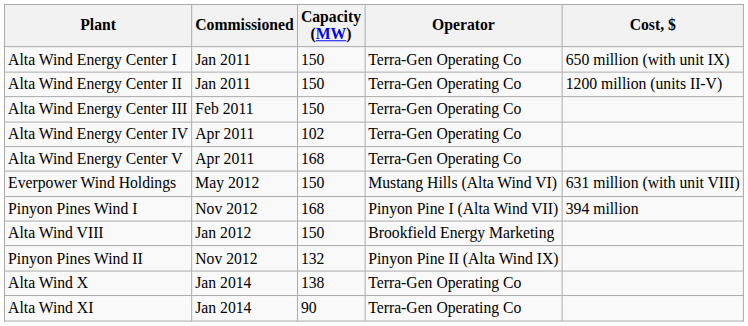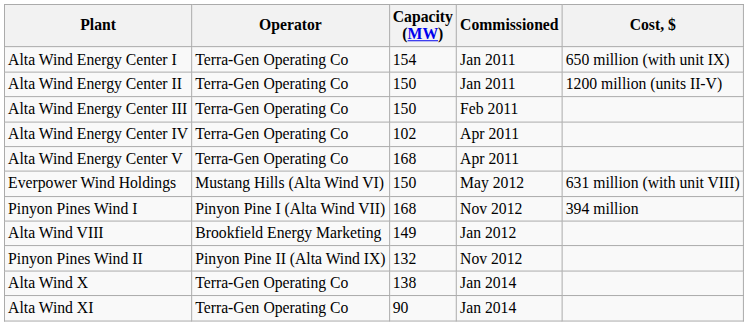columns swapped: Operator <-> Commissioned
Alta Wind Energy Center I | Capacity (MW): 150 -> 154
Alta Wind VIII | Capacity (MW): 150 -> 149
